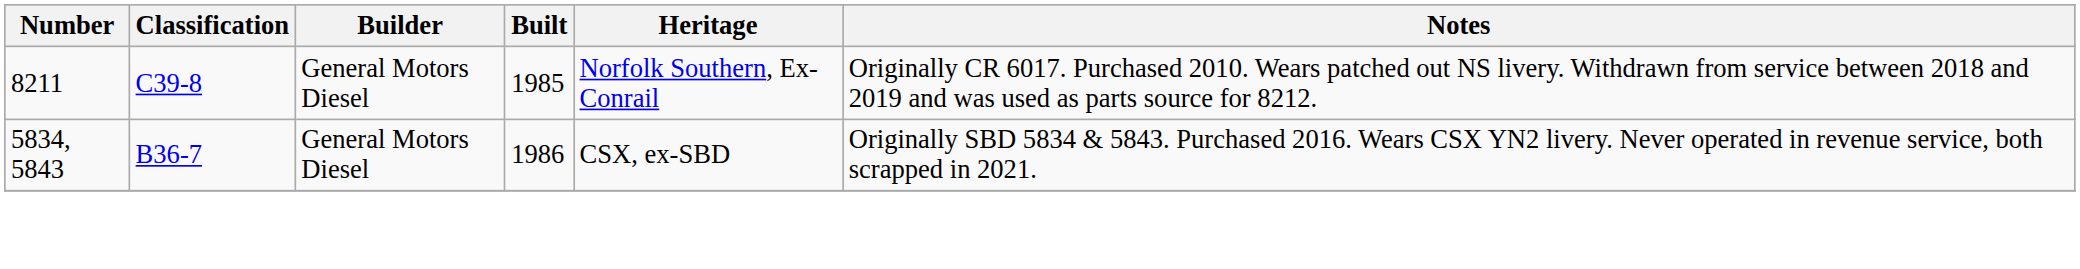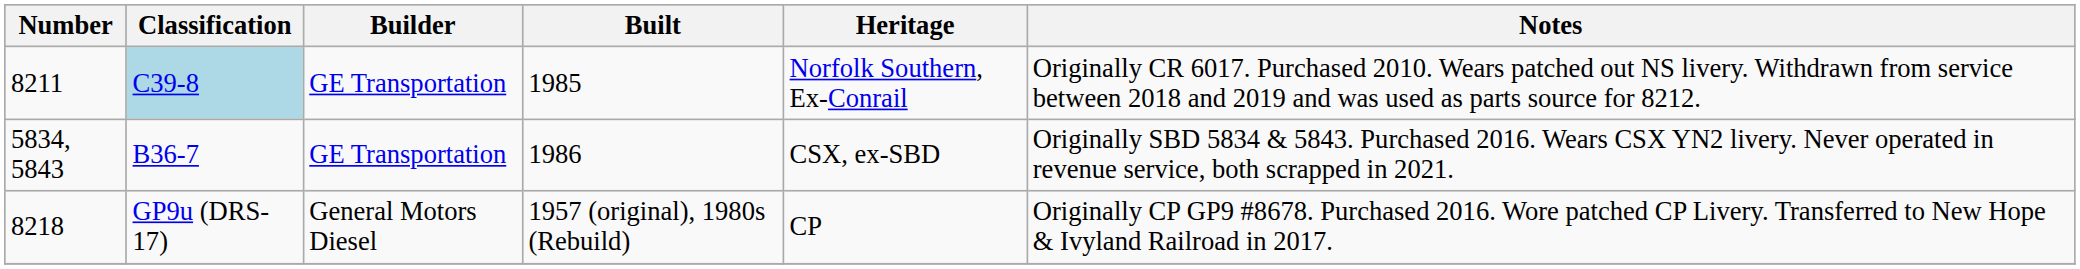8211 | Classification: no background -> lightblue background
8211 | Builder: General Motors Diesel -> GE Transportation
5834, 5843 | Builder: General Motors Diesel -> GE Transportation
+ row: 8218 | GP9u (DRS-17) | General Motors Diesel | 1957 (original), 1980s (Rebuild) | CP | Originally CP GP9 #8678. Purchased 2016. Wore patched CP Livery. Transferred to New Hope & Ivyland Railroad in 2017.
